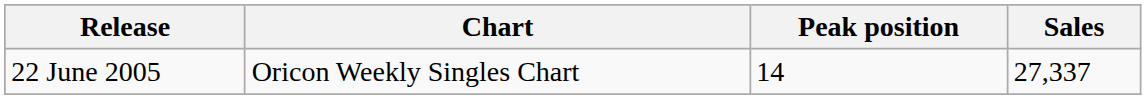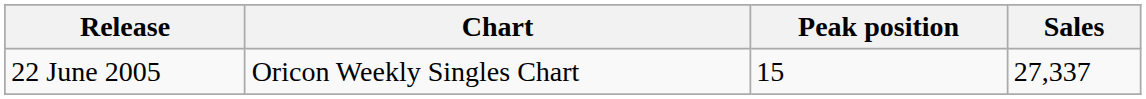22 June 2005 | Peak position: 14 -> 15
